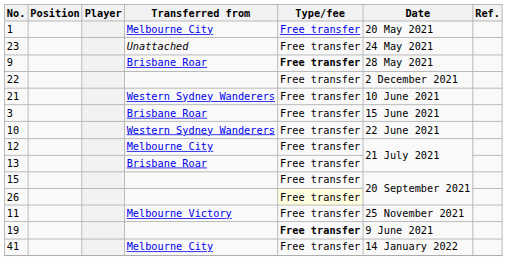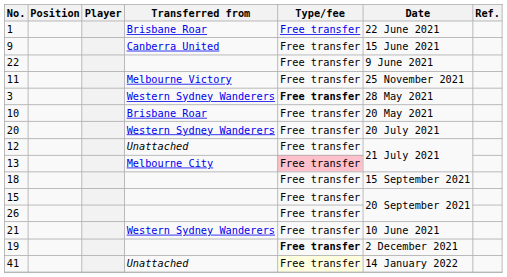1 | Transferred from: Melbourne City -> Brisbane Roar
1 | Date: 20 May 2021 -> 22 June 2021
- row: 23 | Unattached | Free transfer | 24 May 2021
9 | Transferred from: Brisbane Roar -> Canberra United
9 | Type/fee: bold -> normal
9 | Date: 28 May 2021 -> 15 June 2021
22 | Date: 2 December 2021 -> 9 June 2021
rows swapped: 21 <-> 11
3 | Transferred from: Brisbane Roar -> Western Sydney Wanderers
3 | Type/fee: normal -> bold
3 | Date: 15 June 2021 -> 28 May 2021
10 | Transferred from: Western Sydney Wanderers -> Brisbane Roar
10 | Date: 22 June 2021 -> 20 May 2021
+ row: 20 | Western Sydney Wanderers | Free transfer | 20 July 2021
12 | Transferred from: Melbourne City -> Unattached
13 | Transferred from: Brisbane Roar -> Melbourne City
13 | Type/fee: no background -> pink background
+ row: 18 | Free transfer | 15 September 2021
26 | Type/fee: lightyellow background -> no background
19 | Date: 9 June 2021 -> 2 December 2021
41 | Transferred from: Melbourne City -> Unattached
41 | Type/fee: no background -> lightyellow background
